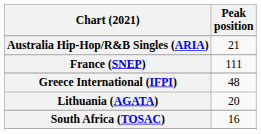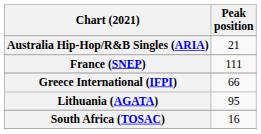Greece International (IFPI) | Peak position: 48 -> 66
Lithuania (AGATA) | Peak position: 20 -> 95
